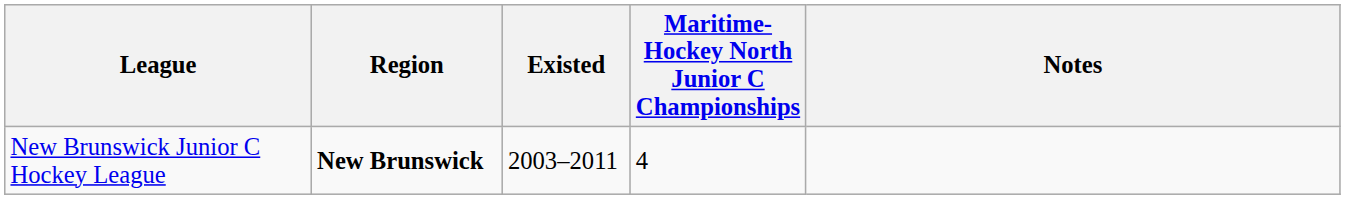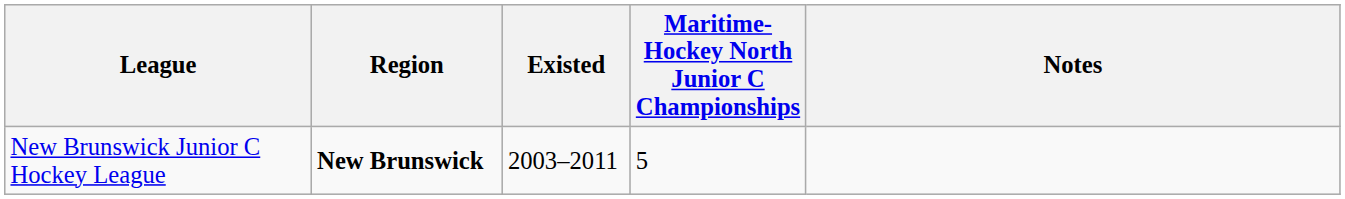New Brunswick Junior C Hockey League | Maritime-Hockey North Junior C Championships: 4 -> 5
